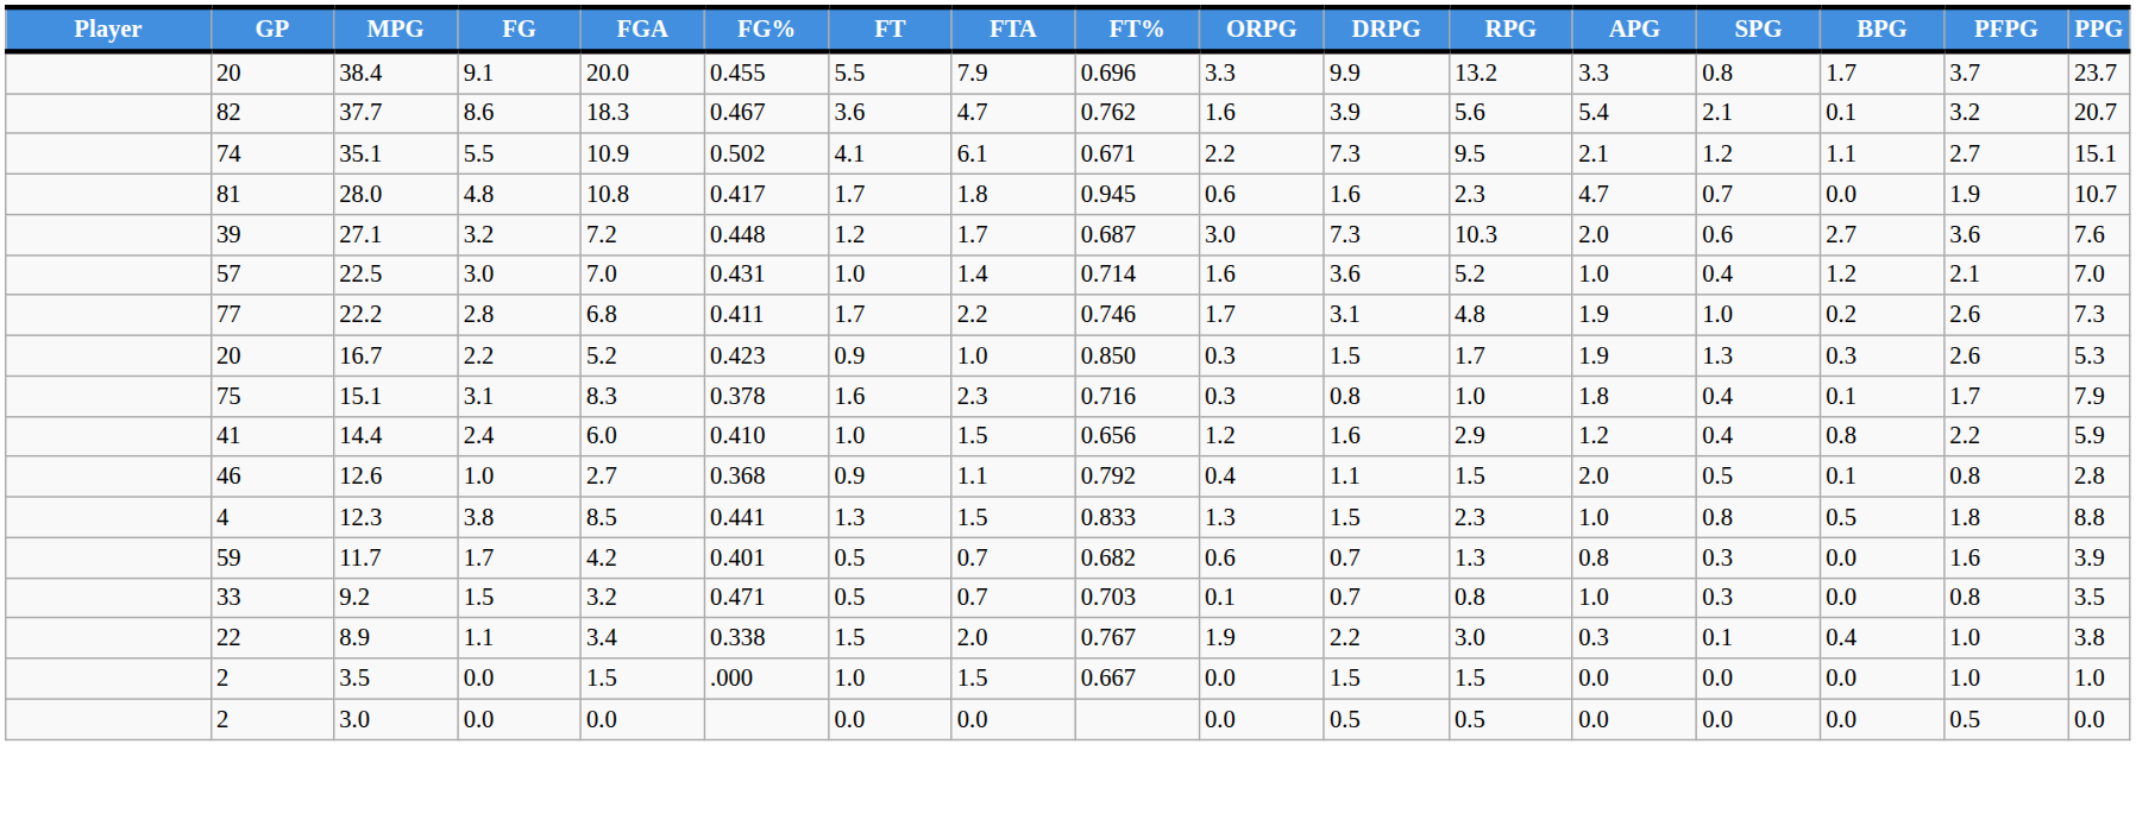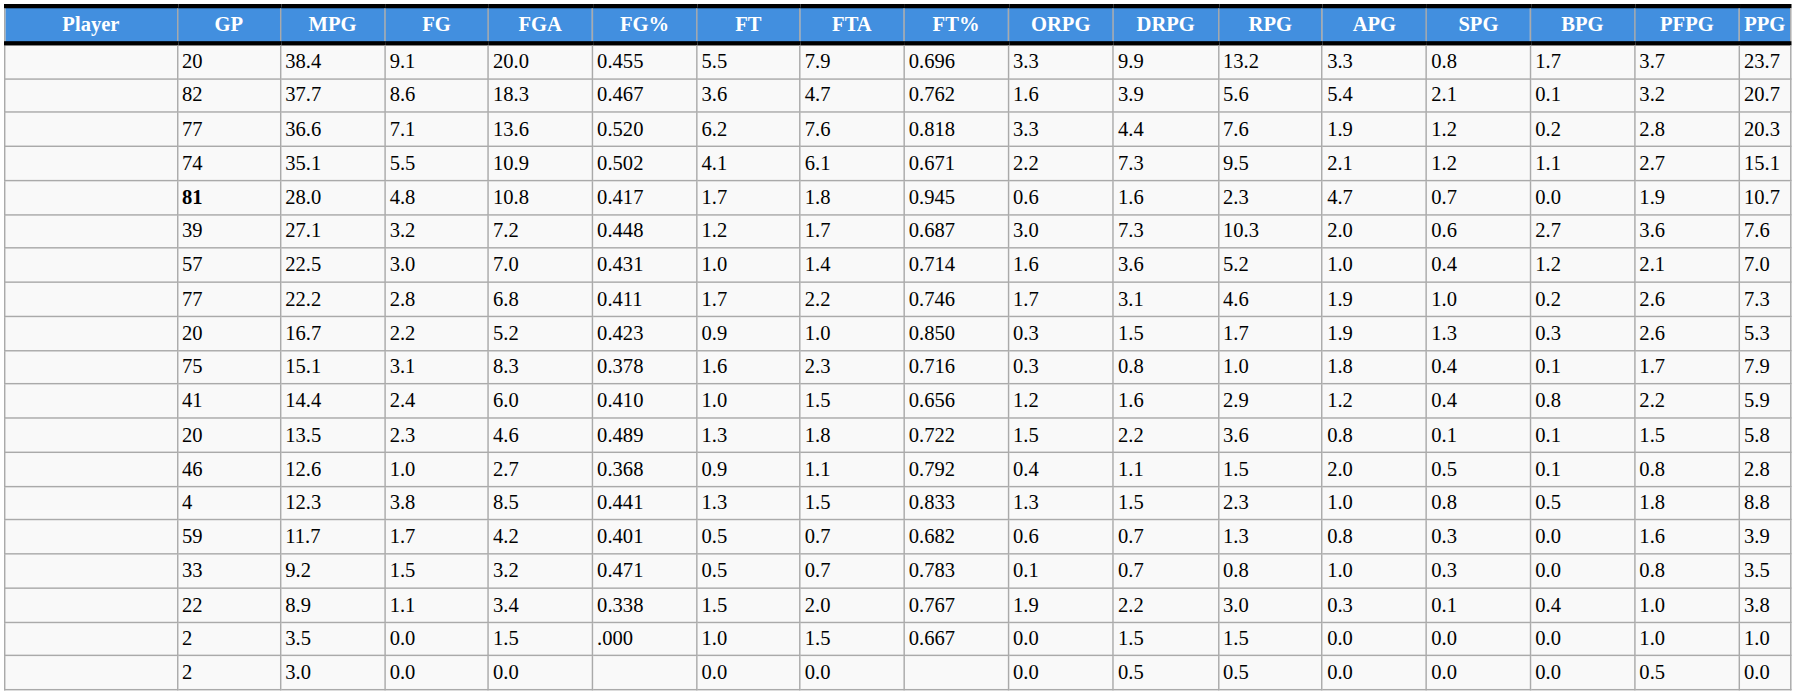+ row: 77 | 36.6 | 7.1 | 13.6 | 0.520 | 6.2 | 7.6 | 0.818 | 3.3 | 4.4 | 7.6 | 1.9 | 1.2 | 0.2 | 2.8 | 20.3
28.0 | GP: normal -> bold
22.2 | RPG: 4.8 -> 4.6
+ row: 20 | 13.5 | 2.3 | 4.6 | 0.489 | 1.3 | 1.8 | 0.722 | 1.5 | 2.2 | 3.6 | 0.8 | 0.1 | 0.1 | 1.5 | 5.8
9.2 | FT%: 0.703 -> 0.783
